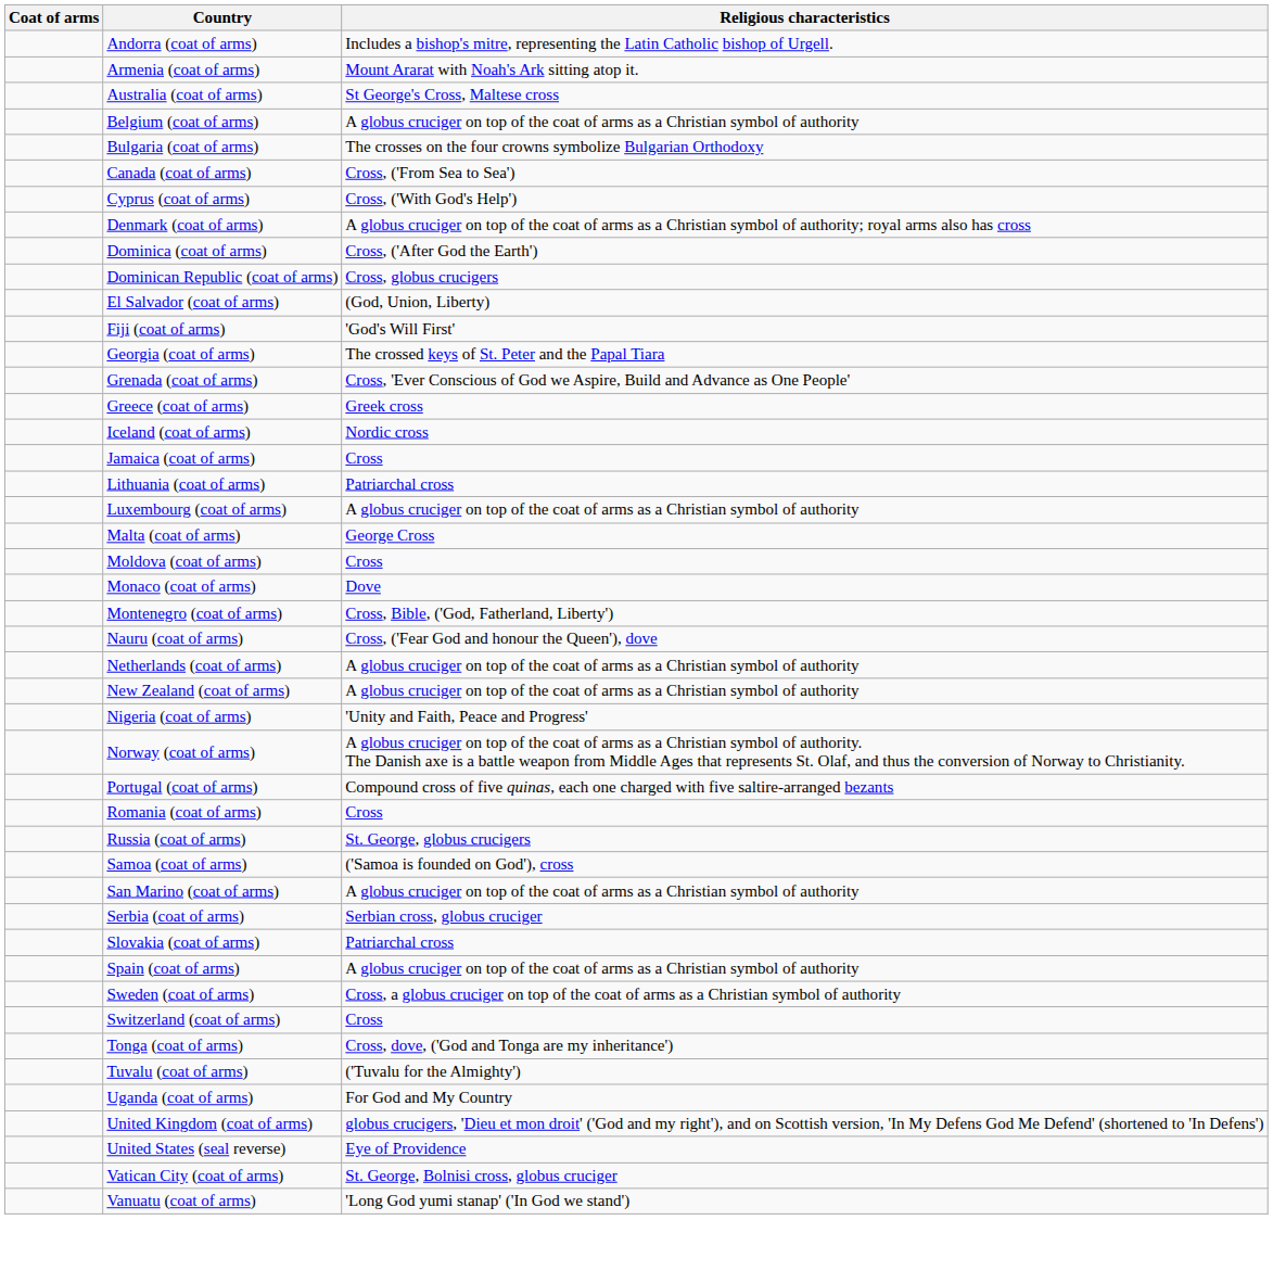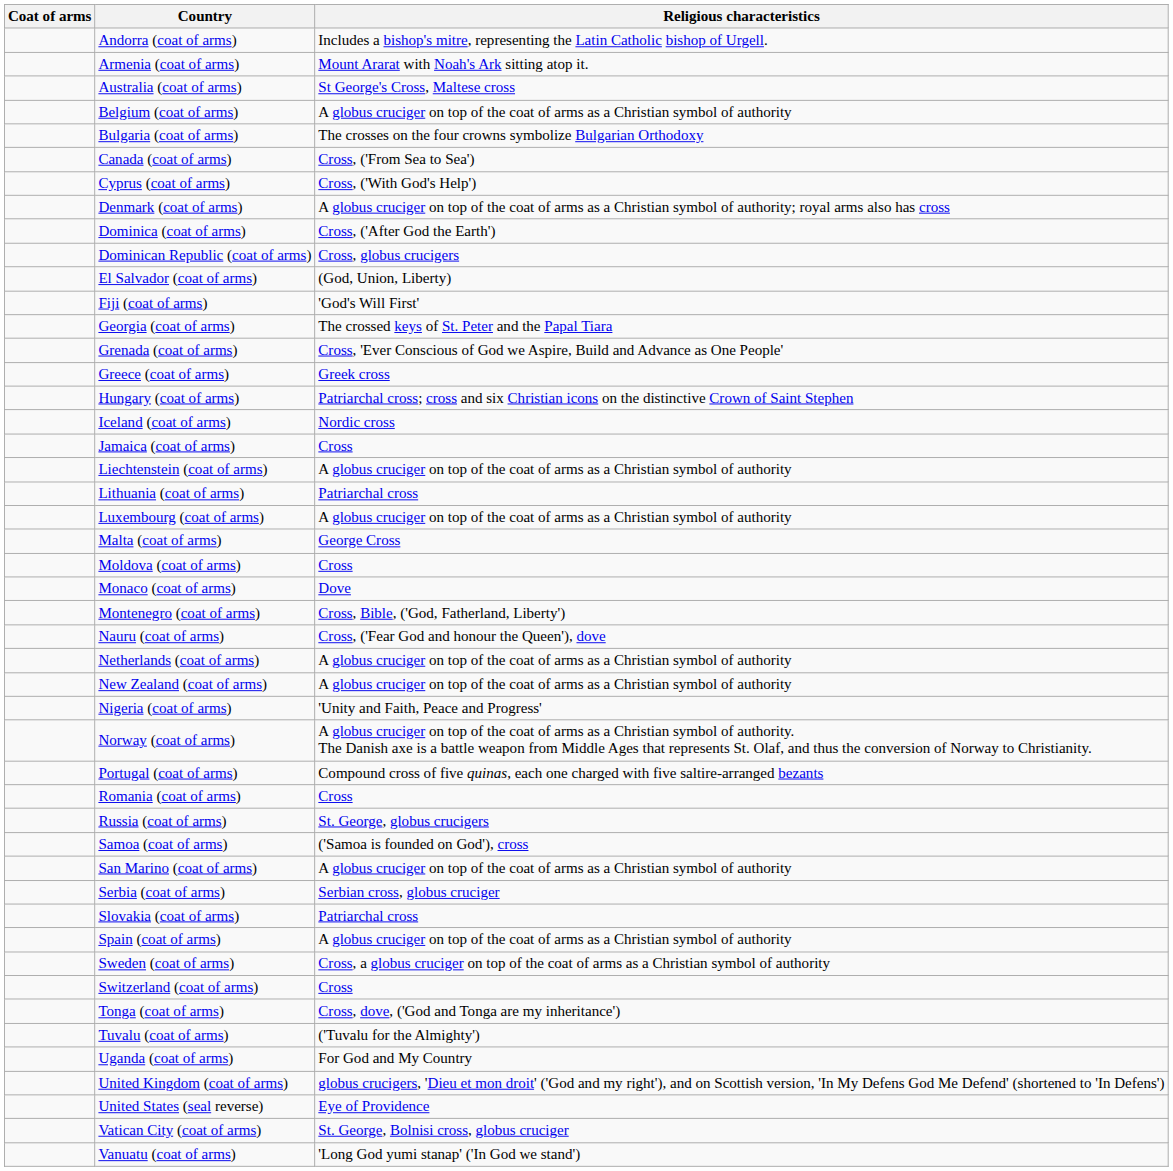+ row: Hungary (coat of arms) | Patriarchal cross; cross and six Christian icons on the distinctive Crown of Saint Stephen
+ row: Liechtenstein (coat of arms) | A globus cruciger on top of the coat of arms as a Christian symbol of authority
